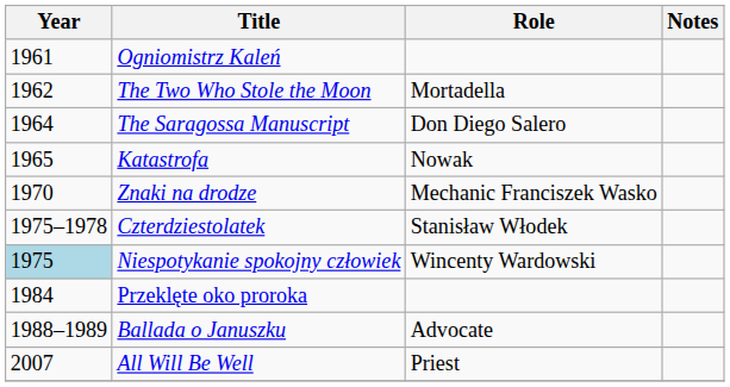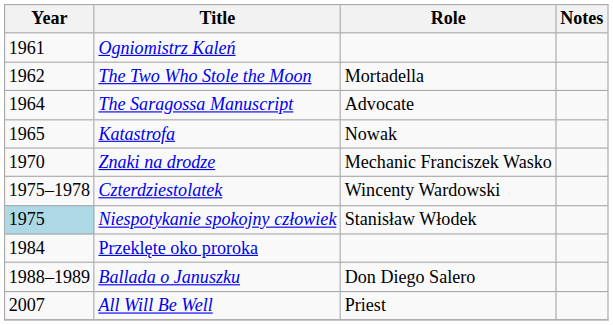The Saragossa Manuscript | Role: Don Diego Salero -> Advocate
Czterdziestolatek | Role: Stanisław Włodek -> Wincenty Wardowski
Niespotykanie spokojny człowiek | Role: Wincenty Wardowski -> Stanisław Włodek
Ballada o Januszku | Role: Advocate -> Don Diego Salero
